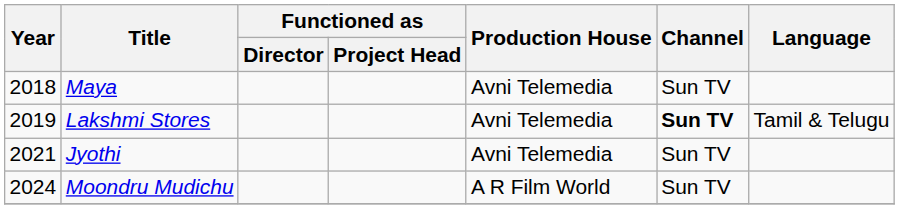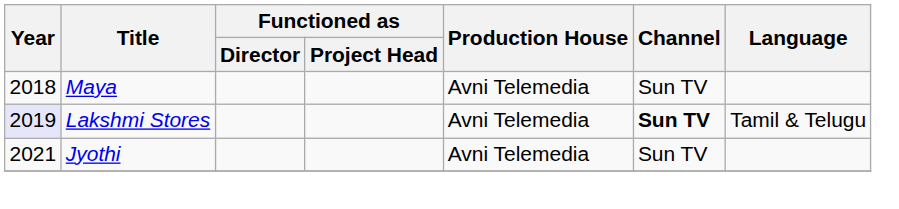Lakshmi Stores | Year: no background -> lavender background
- row: 2024 | Moondru Mudichu | A R Film World | Sun TV
